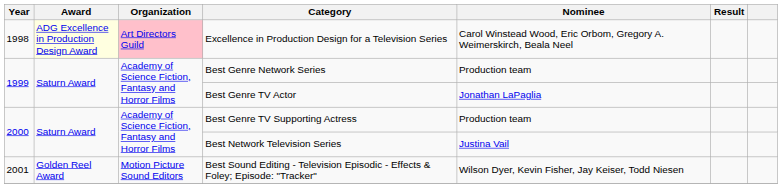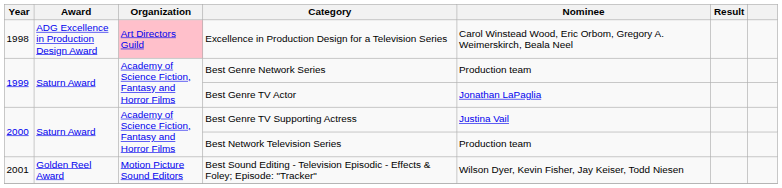Excellence in Production Design for a Television Series | Award: lightyellow background -> no background
Best Genre TV Supporting Actress | Nominee: Production team -> Justina Vail
Best Network Television Series | Nominee: Justina Vail -> Production team
